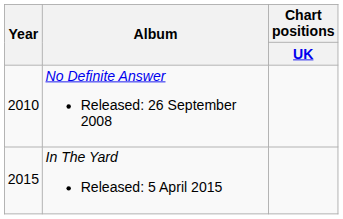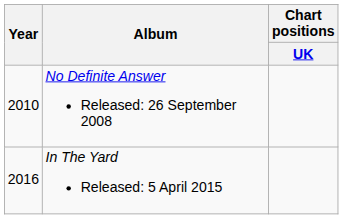In The Yard Released: 5 April 2015 | Year: 2015 -> 2016
